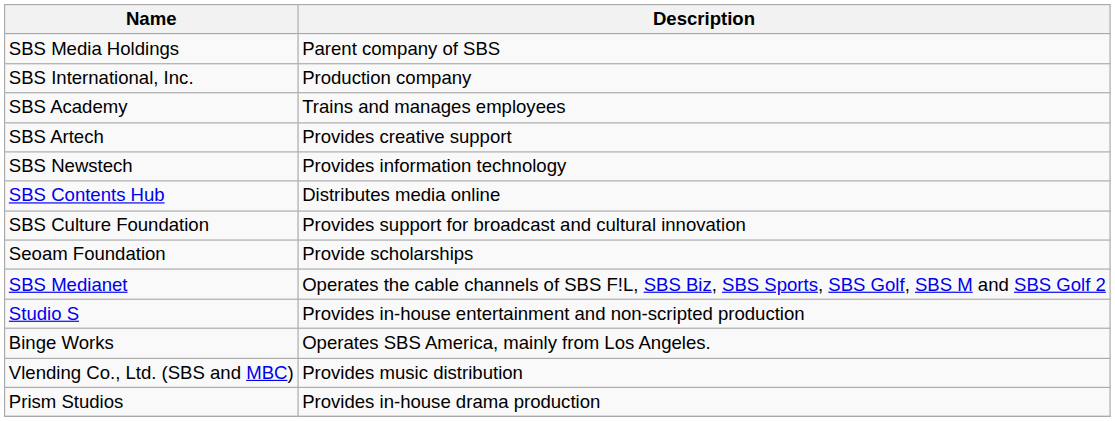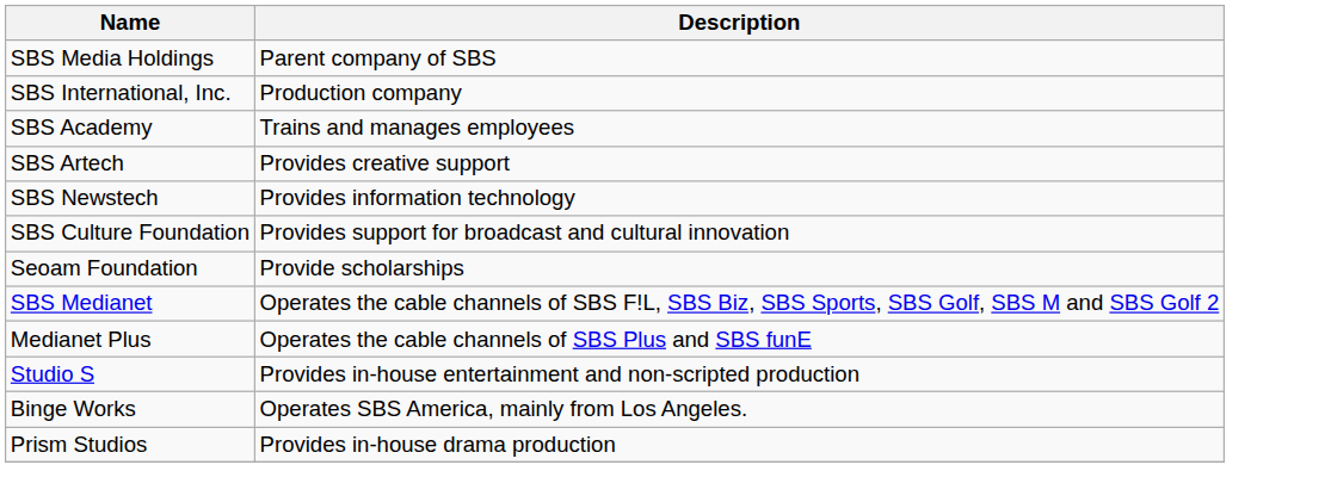- row: SBS Contents Hub | Distributes media online
+ row: Medianet Plus | Operates the cable channels of SBS Plus and SBS funE
- row: Vlending Co., Ltd. (SBS and MBC) | Provides music distribution
